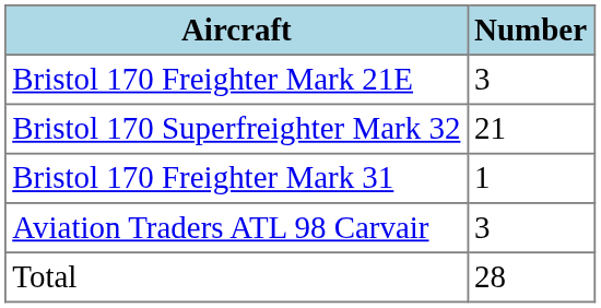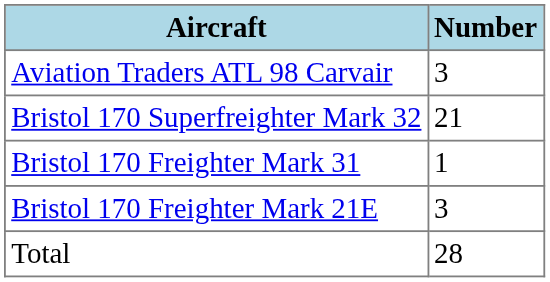rows swapped: Aviation Traders ATL 98 Carvair <-> Bristol 170 Freighter Mark 21E
